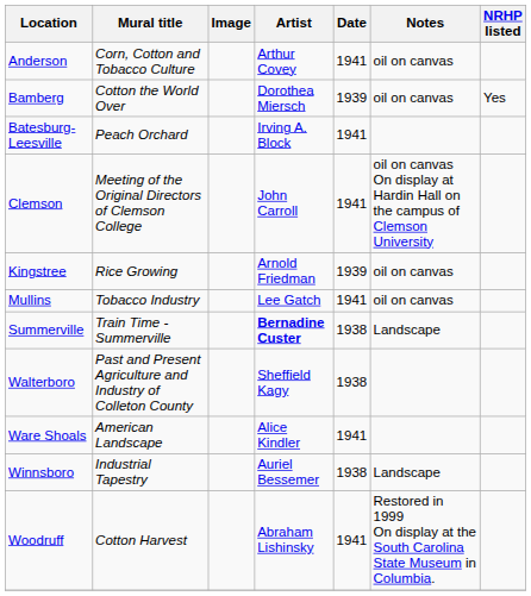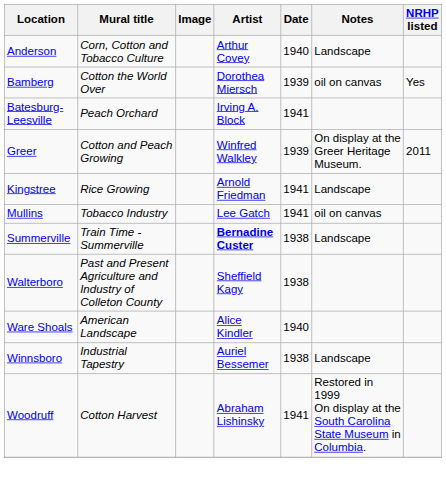Anderson | Date: 1941 -> 1940
Anderson | Notes: oil on canvas -> Landscape
- row: Clemson | Meeting of the Original Directors of Clemson College | John Carroll | 1941 | oil on canvas On display at Hardin Hall on the campus of Clemson University
+ row: Greer | Cotton and Peach Growing | Winfred Walkley | 1939 | On display at the Greer Heritage Museum. | 2011
Kingstree | Date: 1939 -> 1941
Kingstree | Notes: oil on canvas -> Landscape
Ware Shoals | Date: 1941 -> 1940
